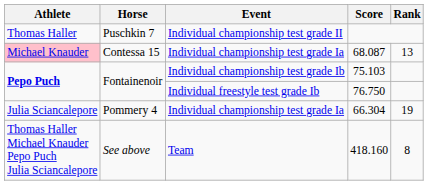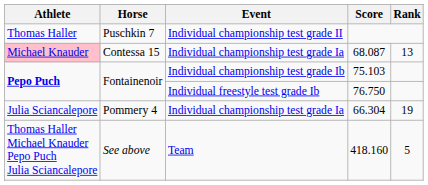418.160 | Rank: 8 -> 5
